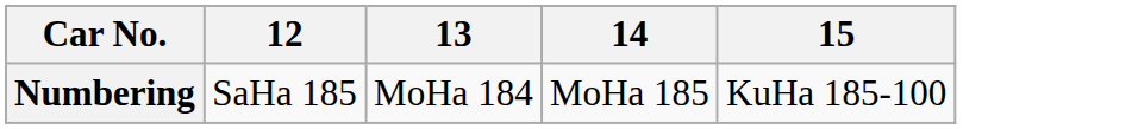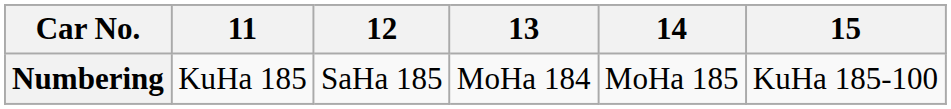+ column: 11 | KuHa 185
